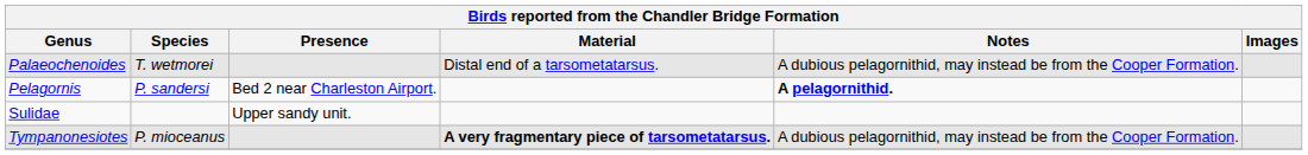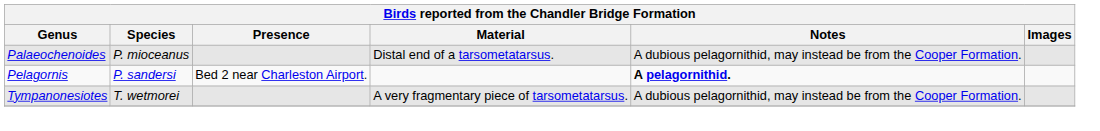Palaeochenoides | Species: T. wetmorei -> P. mioceanus
- row: Sulidae | Upper sandy unit.
Tympanonesiotes | Species: P. mioceanus -> T. wetmorei
Tympanonesiotes | Material: bold -> normal
